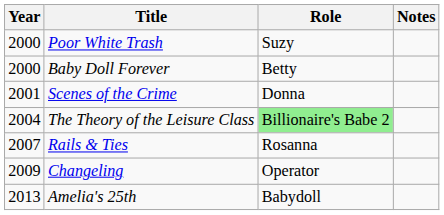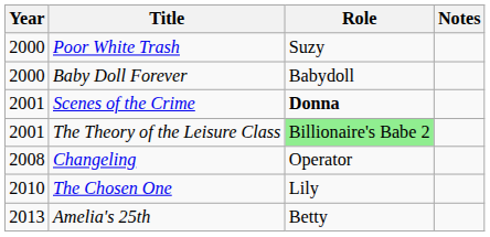Baby Doll Forever | Role: Betty -> Babydoll
Scenes of the Crime | Role: normal -> bold
The Theory of the Leisure Class | Year: 2004 -> 2001
- row: 2007 | Rails & Ties | Rosanna
Changeling | Year: 2009 -> 2008
+ row: 2010 | The Chosen One | Lily
Amelia's 25th | Role: Babydoll -> Betty
